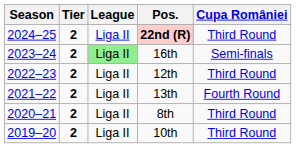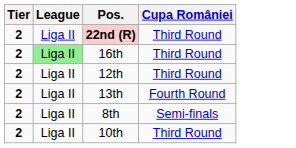- column: Season | 2024–25 | 2023–24 | 2022–23 | 2021–22 | 2020–21 | 2019–20
16th | Cupa României: Semi-finals -> Third Round
8th | Cupa României: Third Round -> Semi-finals
